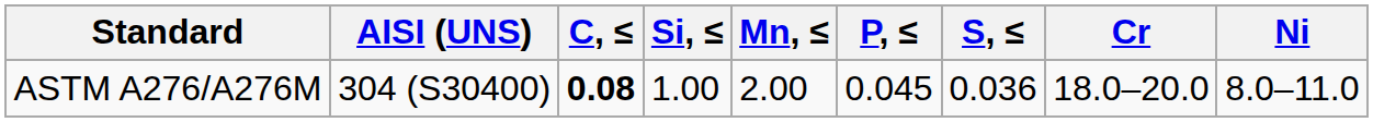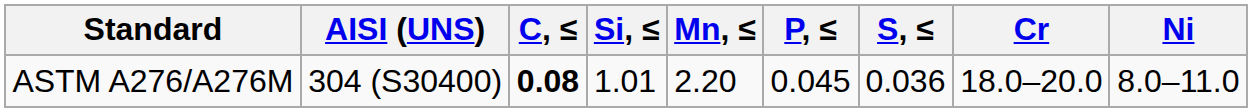ASTM A276/A276M | Si, ≤: 1.00 -> 1.01
ASTM A276/A276M | Mn, ≤: 2.00 -> 2.20
